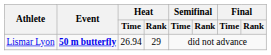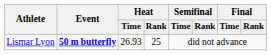Lismar Lyon | Heat / Time: 26.94 -> 26.93
Lismar Lyon | Heat / Rank: 29 -> 25
